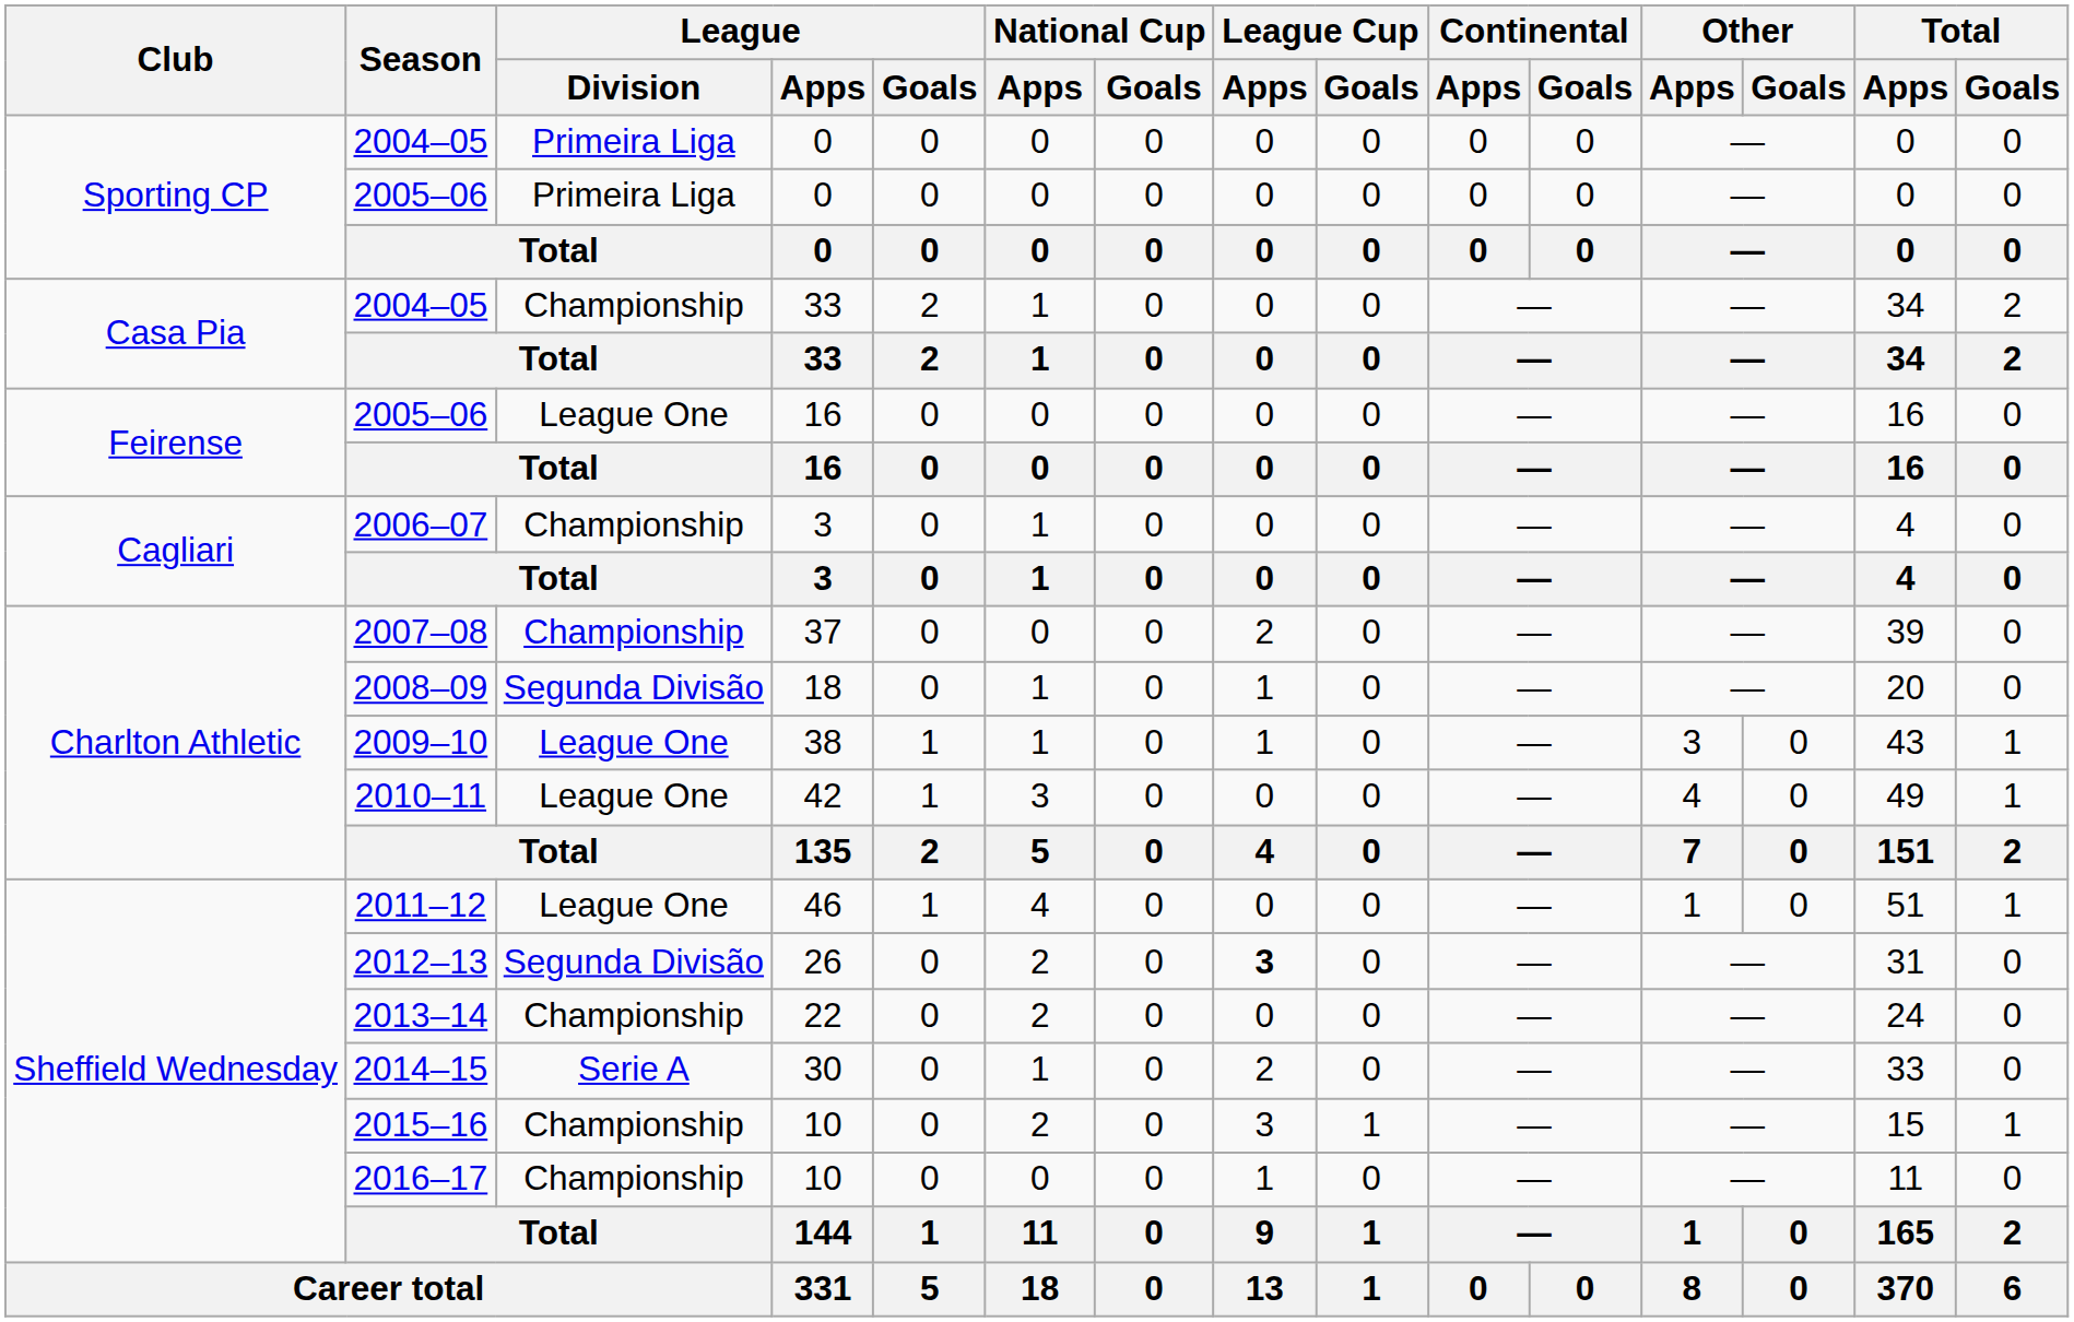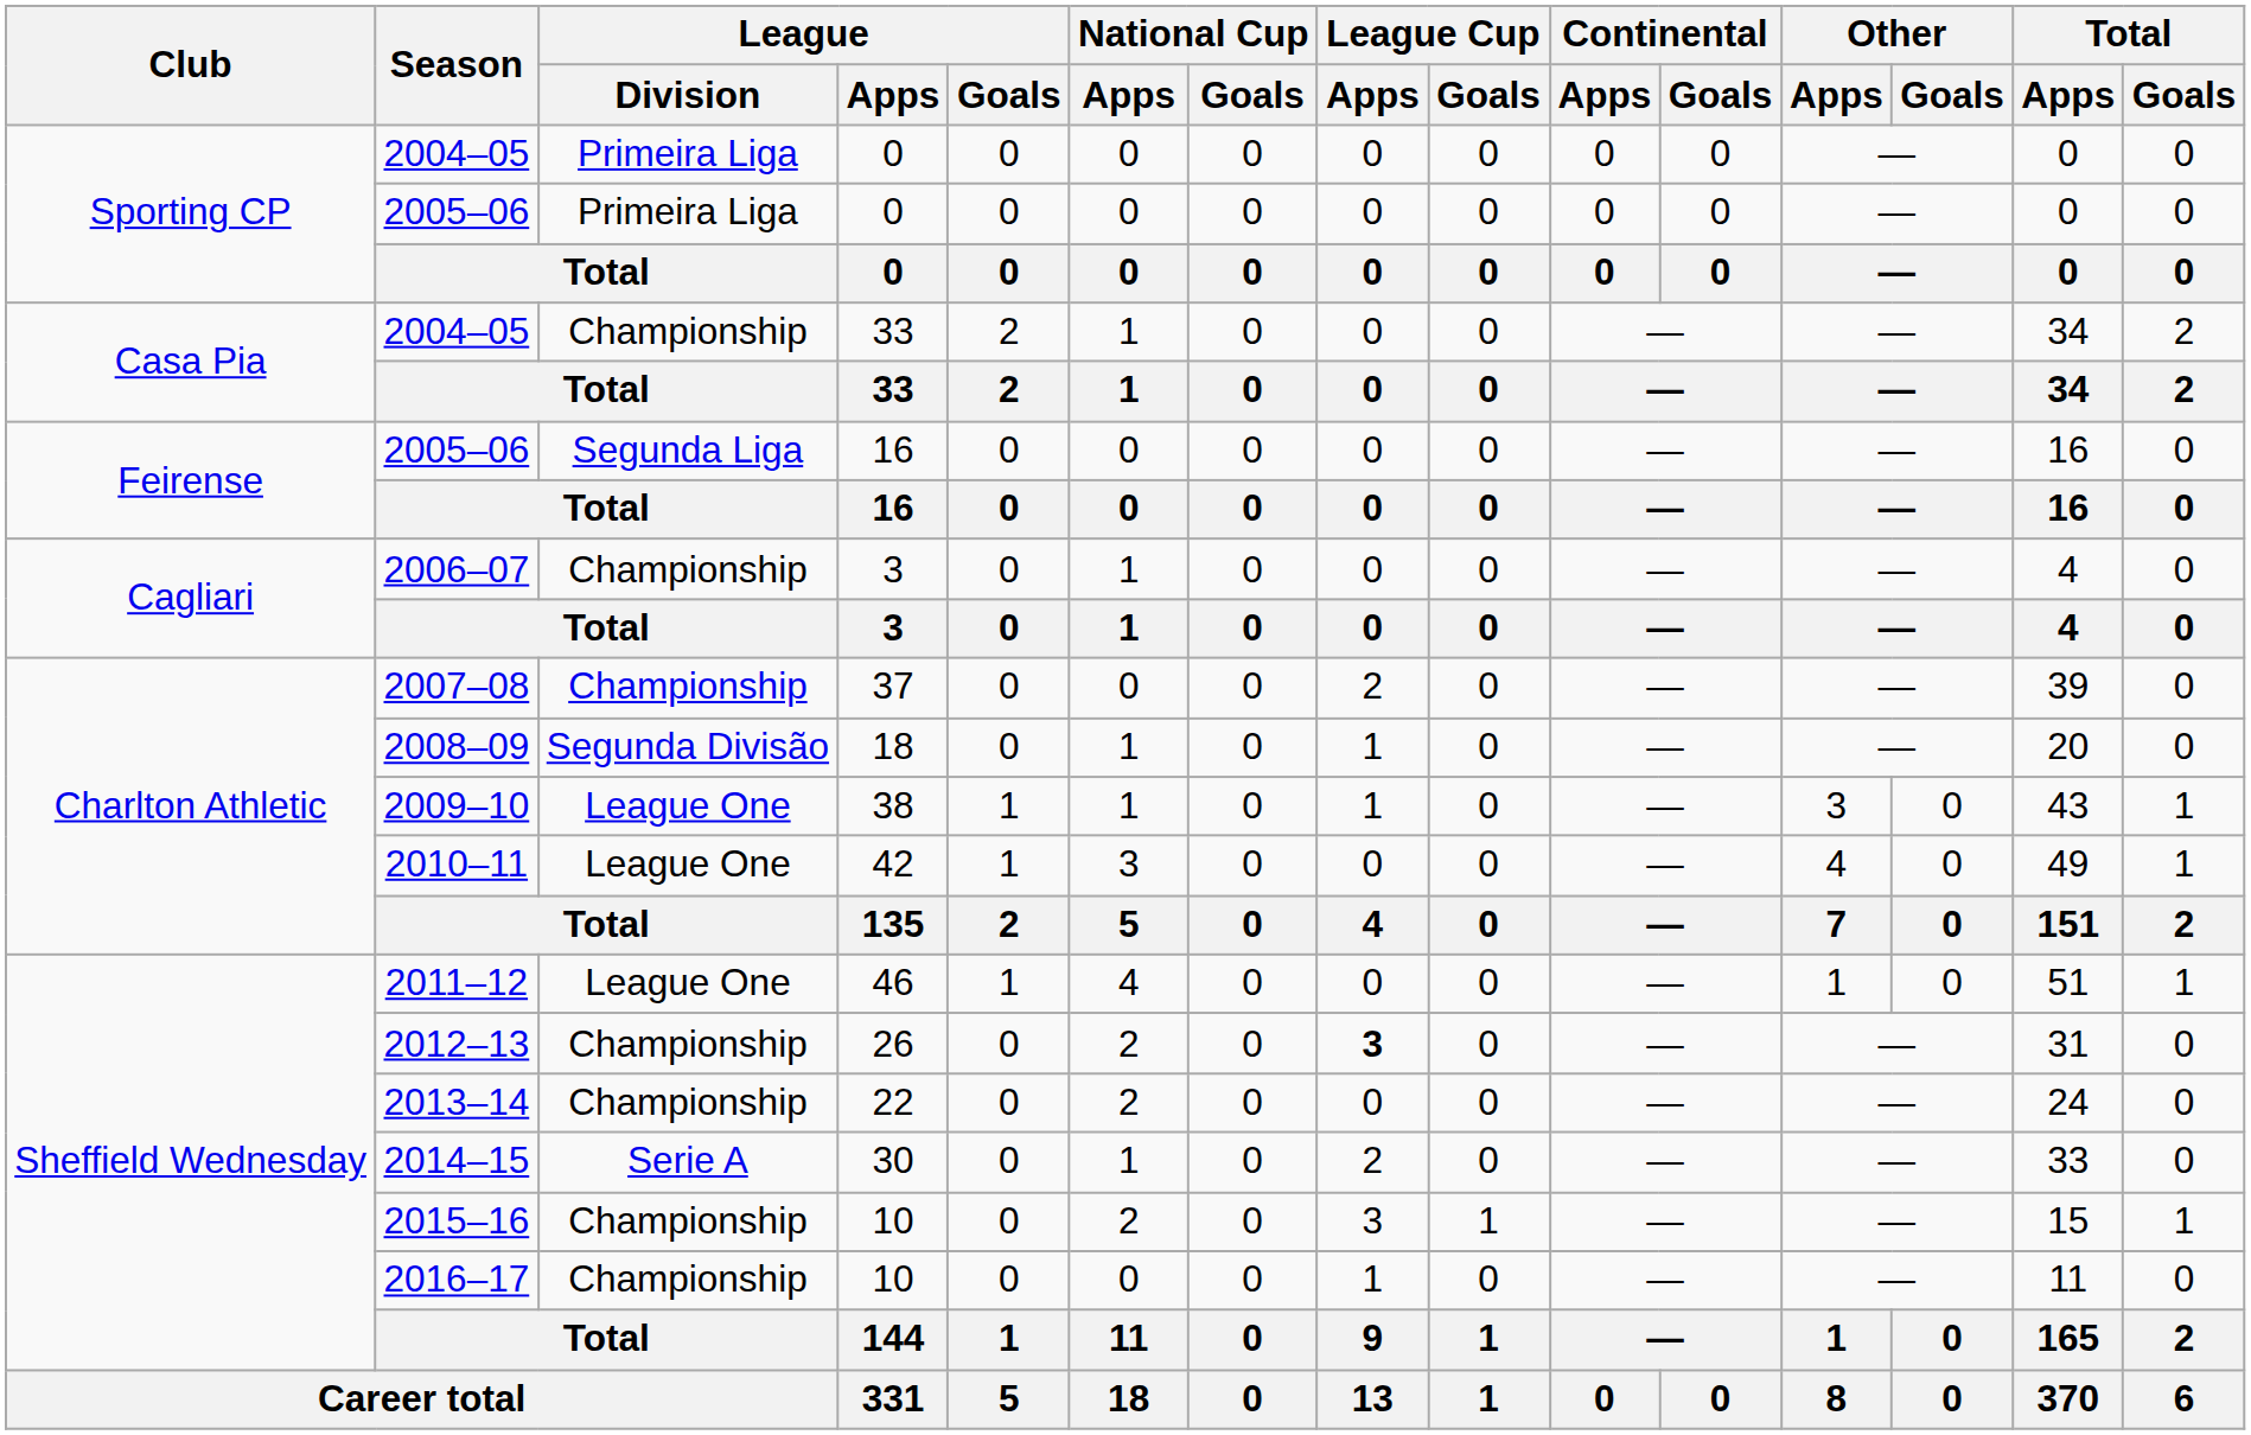2005–06 / 16 | League / Division: League One -> Segunda Liga
2012–13 | League / Division: Segunda Divisão -> Championship
